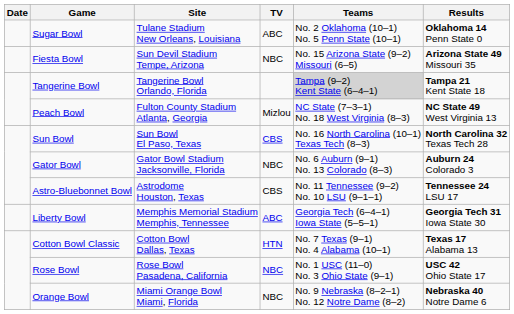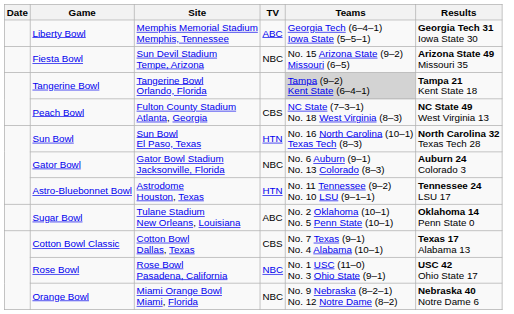rows swapped: Liberty Bowl <-> Sugar Bowl
Peach Bowl | TV: Mizlou -> CBS
Sun Bowl | TV: CBS -> HTN
Astro-Bluebonnet Bowl | TV: CBS -> HTN
Cotton Bowl Classic | TV: HTN -> CBS
